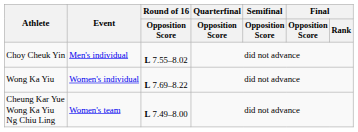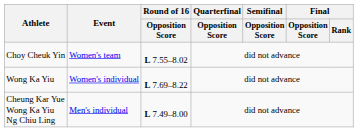Choy Cheuk Yin | Event: Men's individual -> Women's team
Cheung Kar Yue Wong Ka Yiu Ng Chiu Ling | Event: Women's team -> Men's individual
